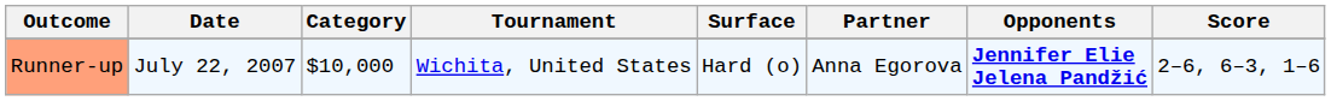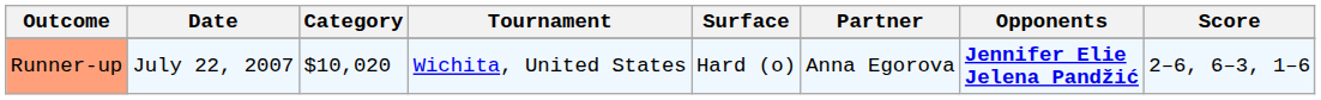Runner-up | Category: $10,000 -> $10,020
